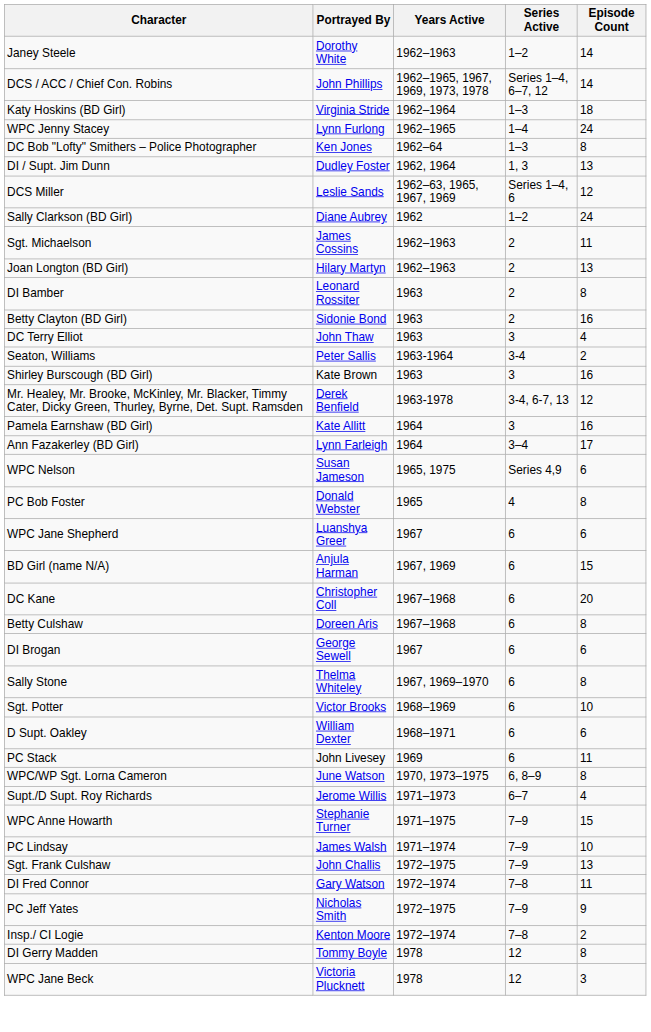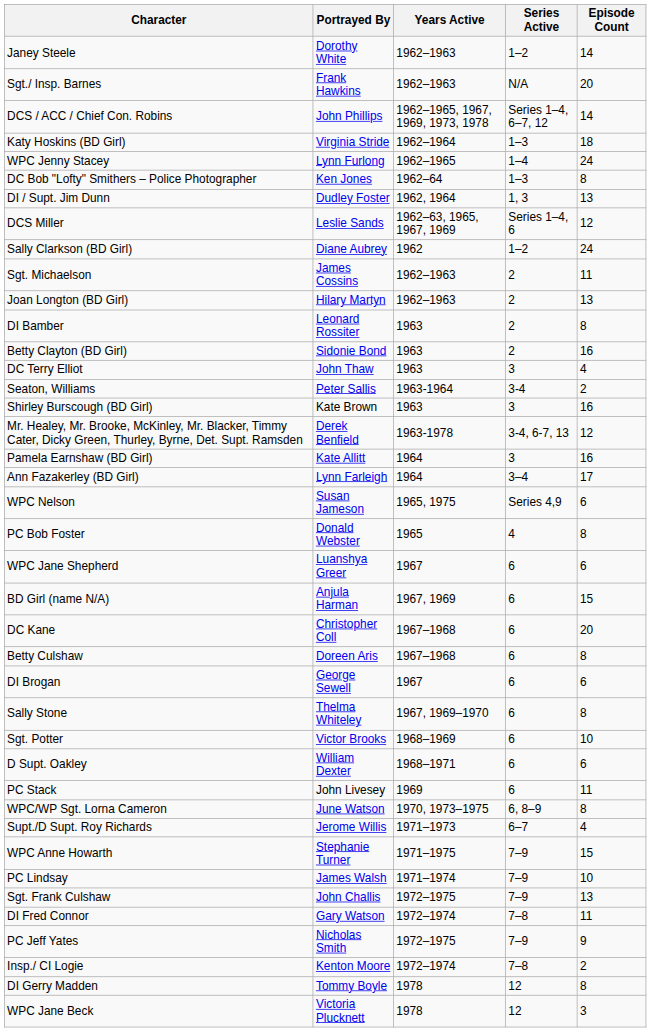+ row: Sgt./ Insp. Barnes | Frank Hawkins | 1962–1963 | N/A | 20
